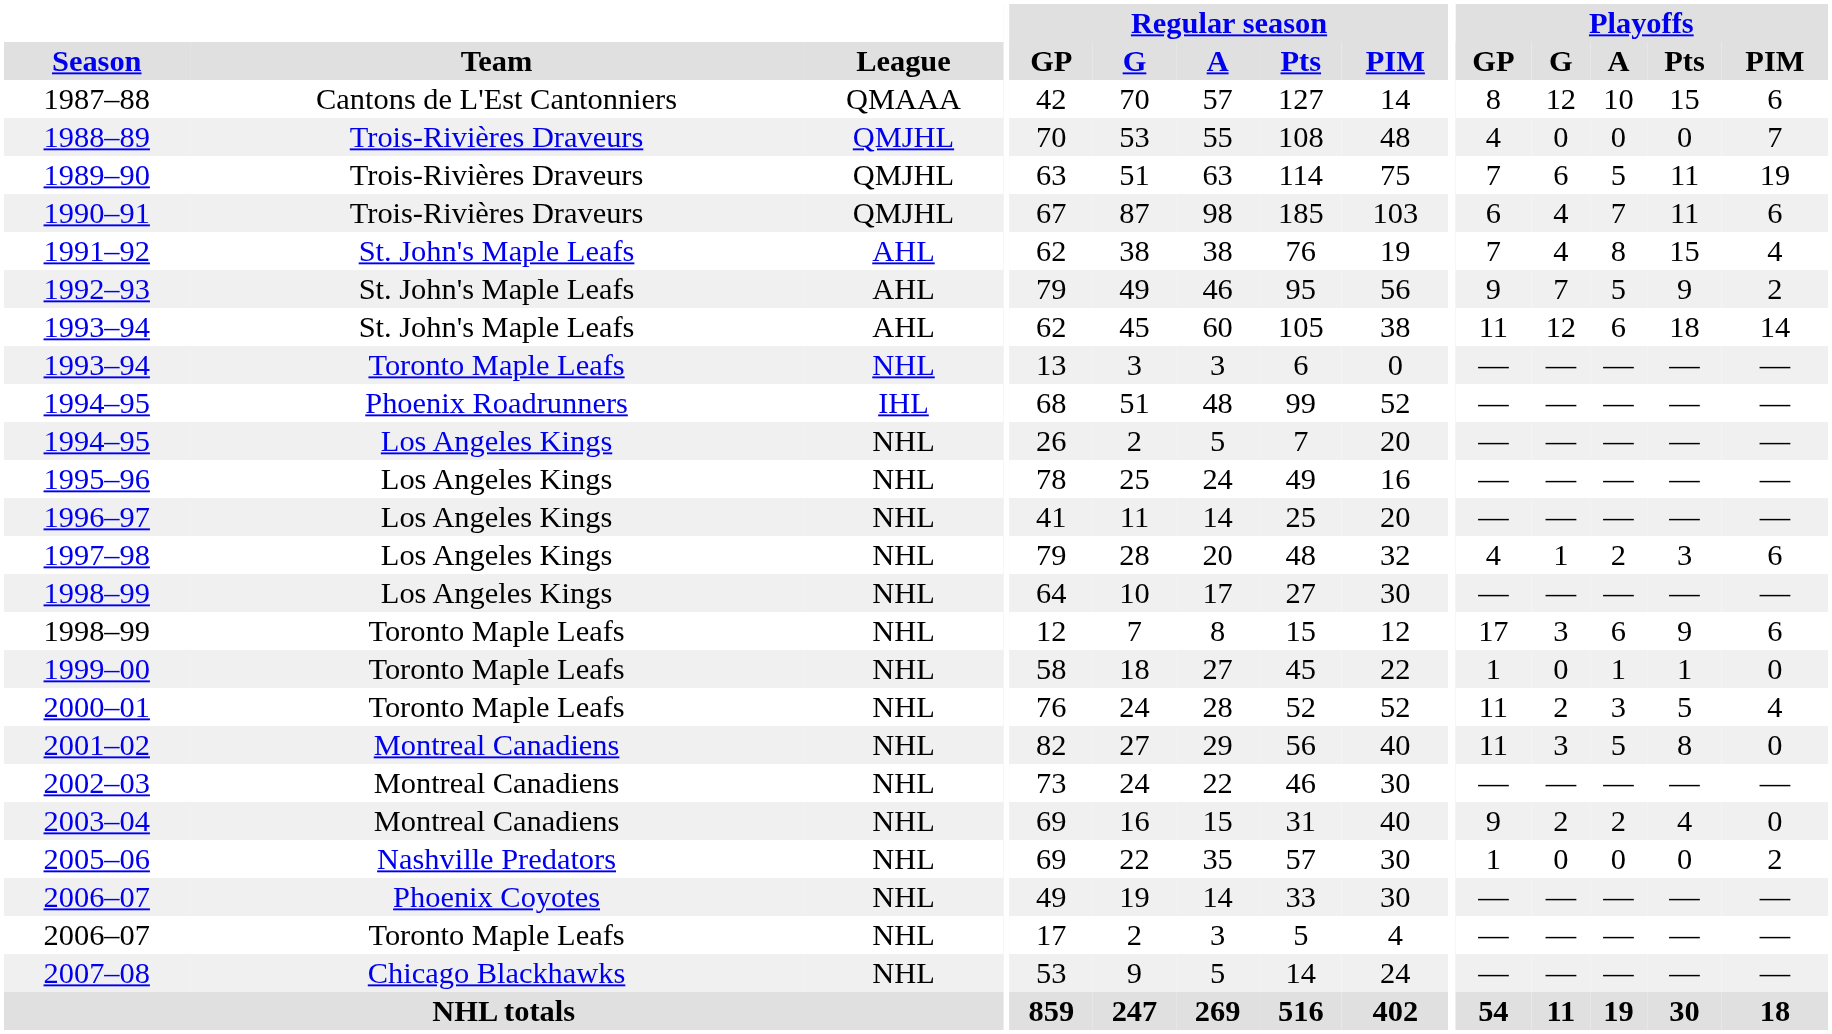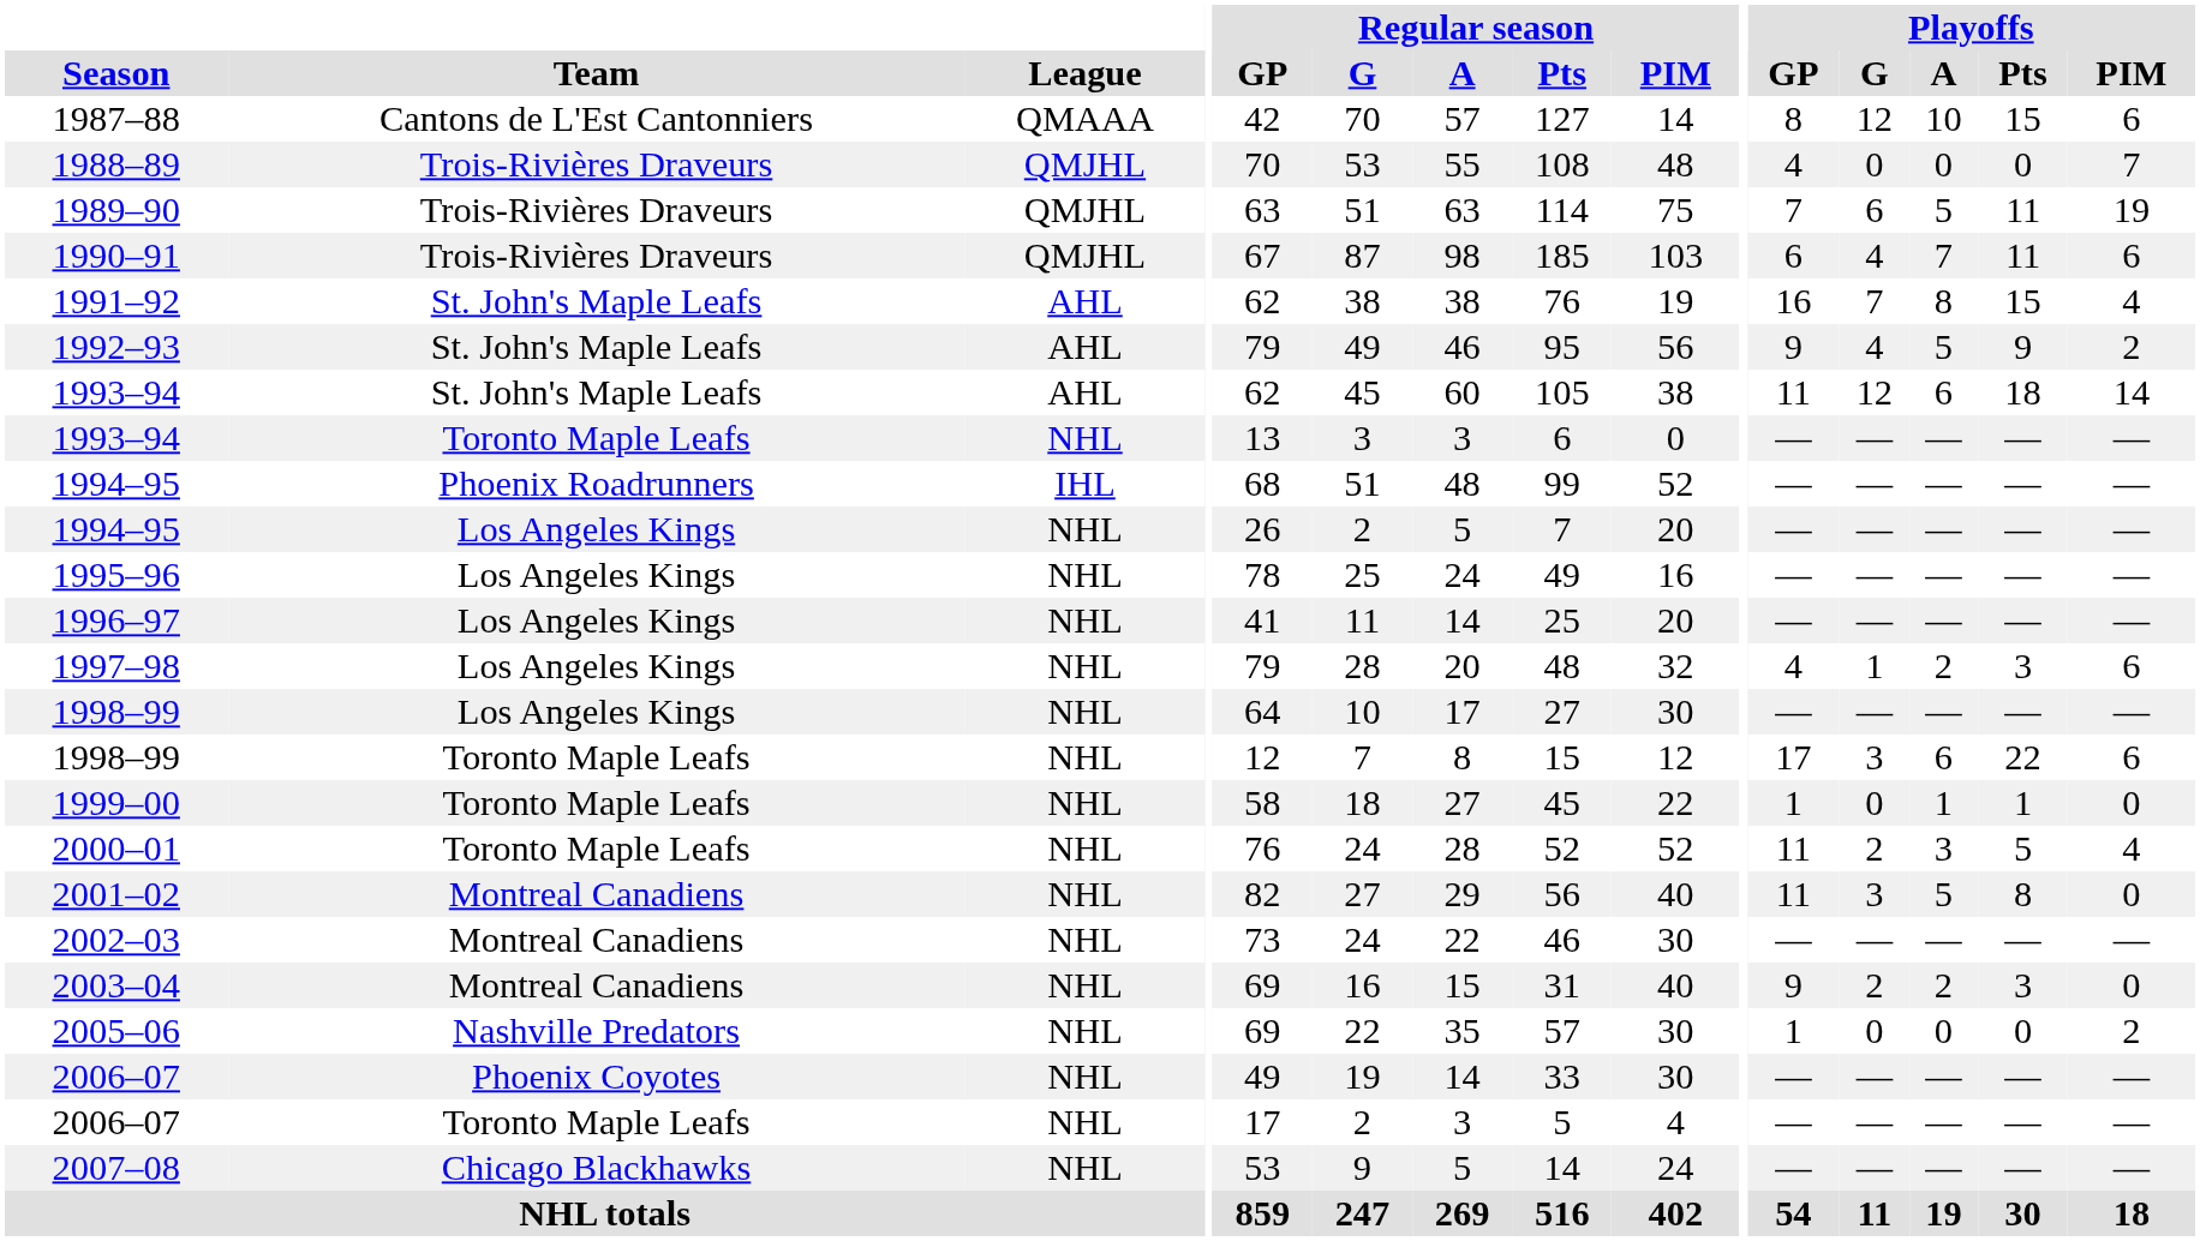1991–92 | Playoffs / GP: 7 -> 16
1991–92 | Playoffs / G: 4 -> 7
1992–93 | Playoffs / G: 7 -> 4
1998–99 / Toronto Maple Leafs | Playoffs / Pts: 9 -> 22
2003–04 | Playoffs / Pts: 4 -> 3
